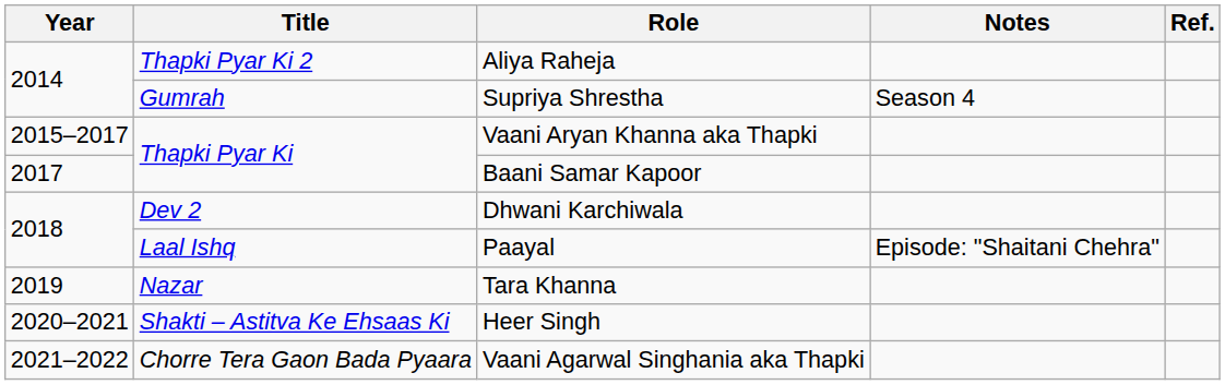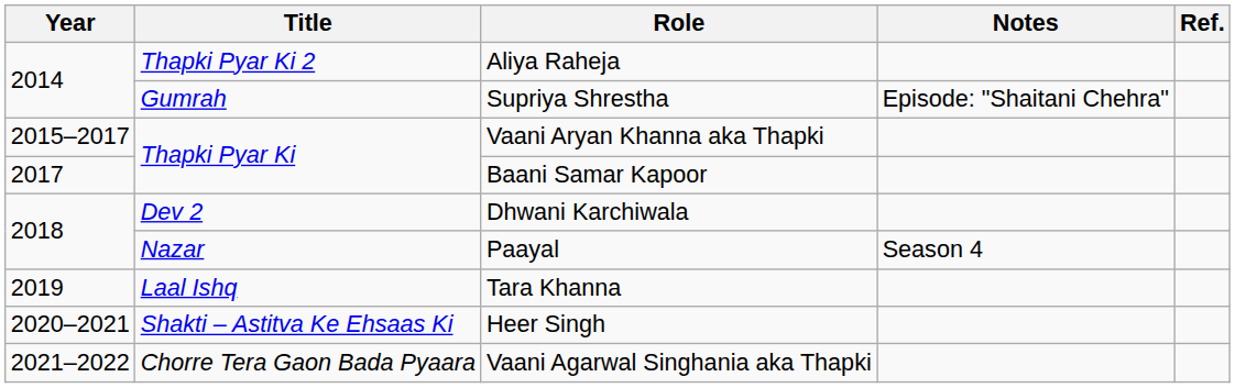Supriya Shrestha | Notes: Season 4 -> Episode: "Shaitani Chehra"
Paayal | Title: Laal Ishq -> Nazar
Paayal | Notes: Episode: "Shaitani Chehra" -> Season 4
Tara Khanna | Title: Nazar -> Laal Ishq
